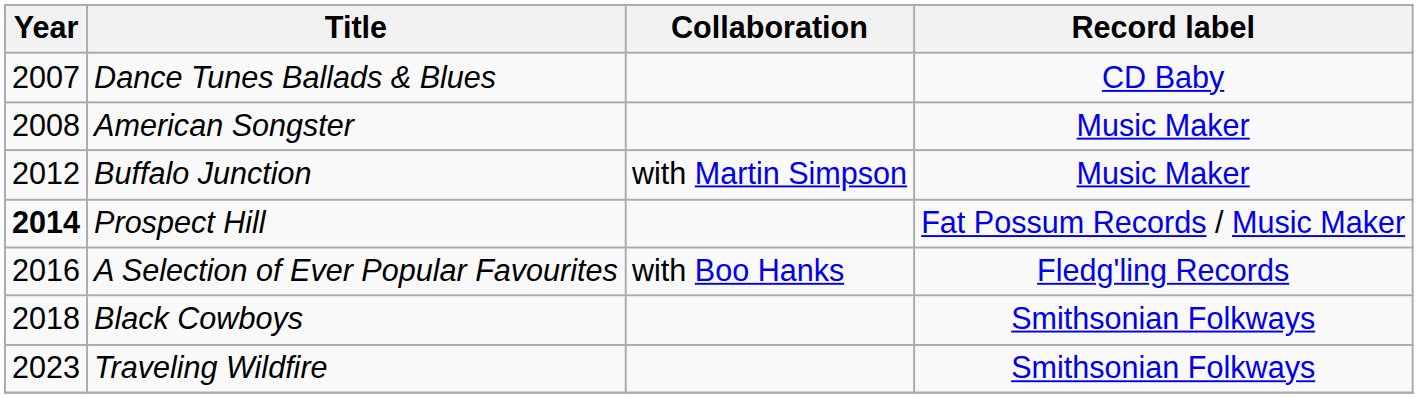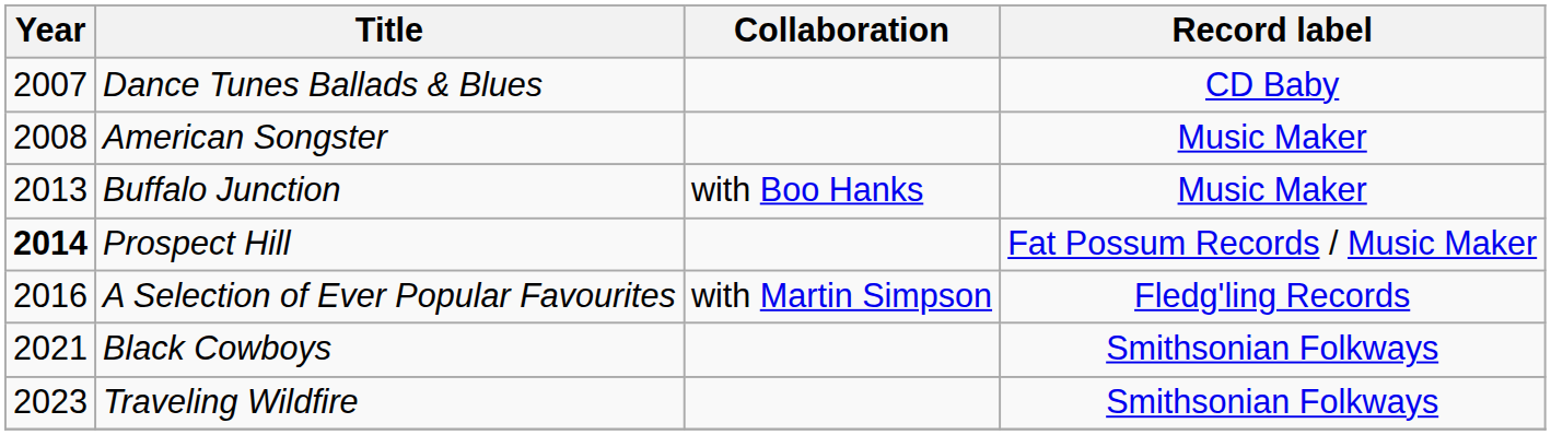Buffalo Junction | Year: 2012 -> 2013
Buffalo Junction | Collaboration: with Martin Simpson -> with Boo Hanks
A Selection of Ever Popular Favourites | Collaboration: with Boo Hanks -> with Martin Simpson
Black Cowboys | Year: 2018 -> 2021
